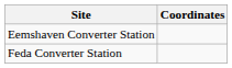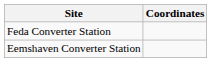rows swapped: Eemshaven Converter Station <-> Feda Converter Station
